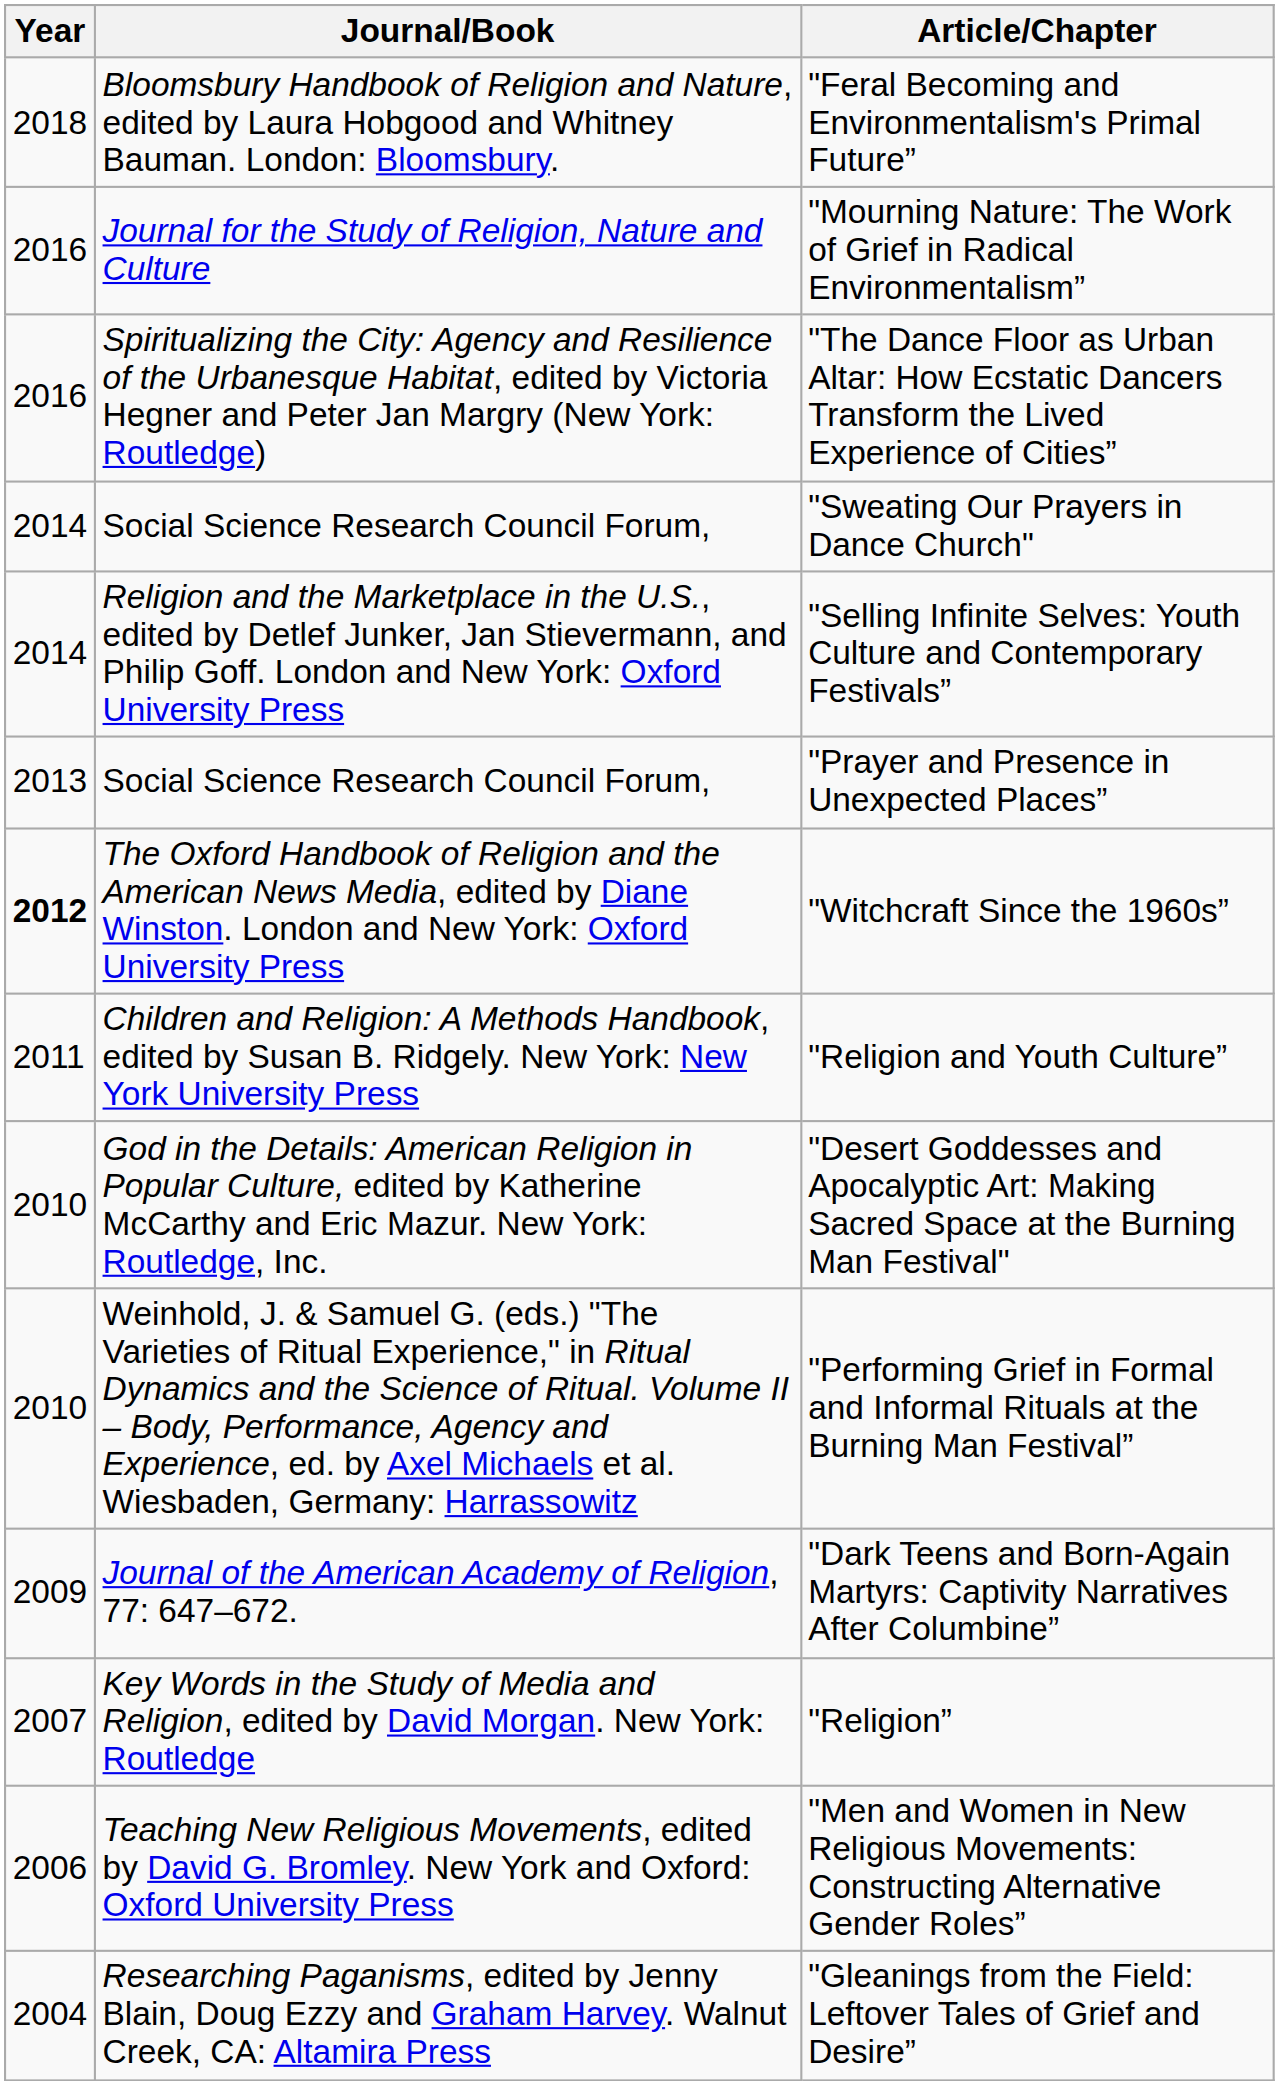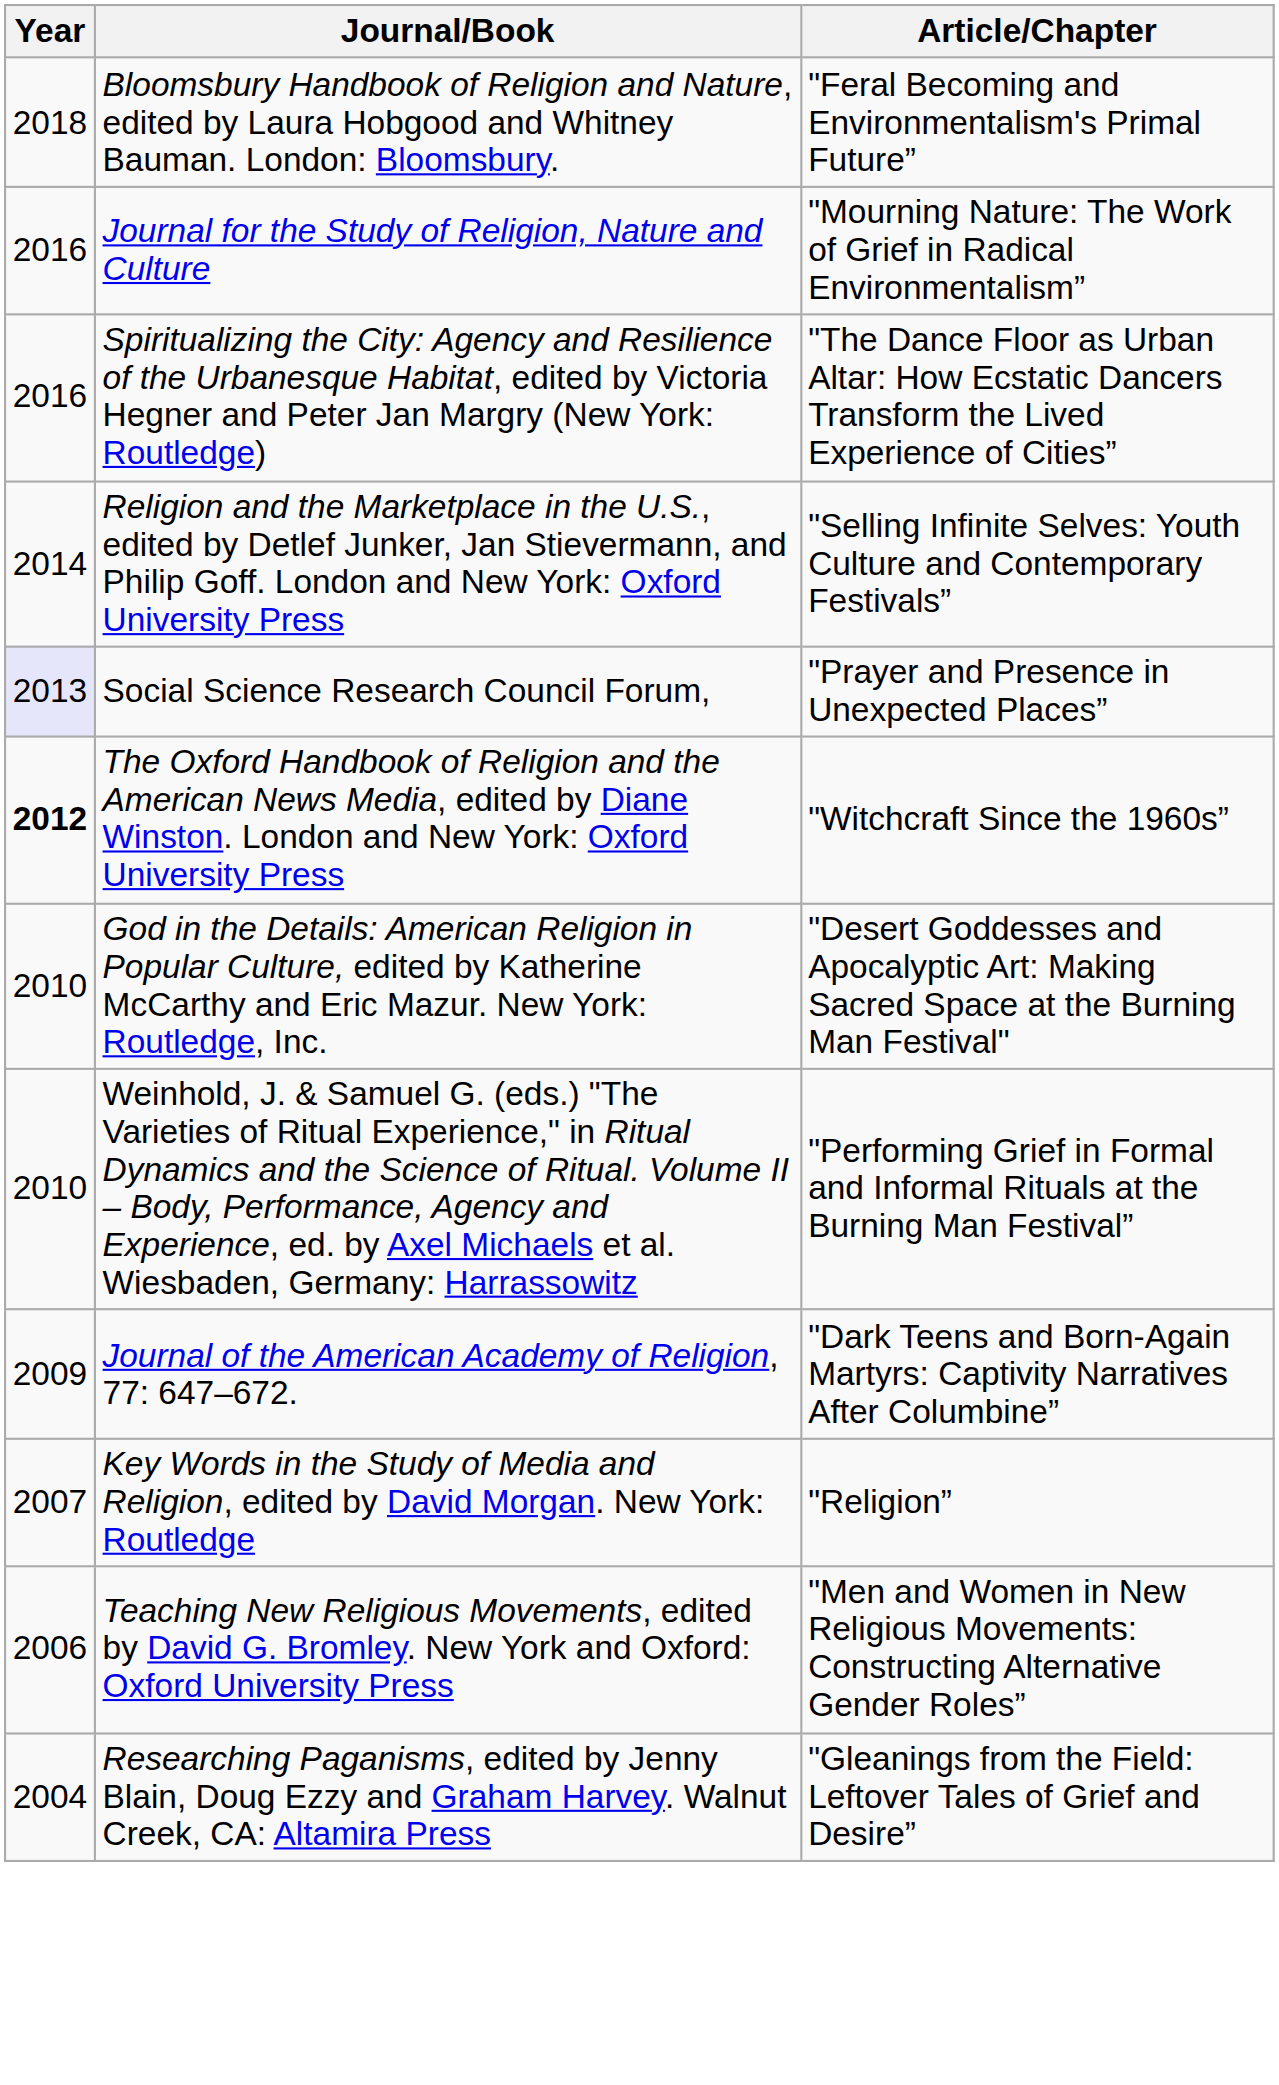- row: 2014 | Social Science Research Council Forum, | "Sweating Our Prayers in Dance Church"
"Prayer and Presence in Unexpected Places” | Year: no background -> lavender background
- row: 2011 | Children and Religion: A Methods Handbook, edited by Susan B. Ridgely. New York: New York University Press | "Religion and Youth Culture”
